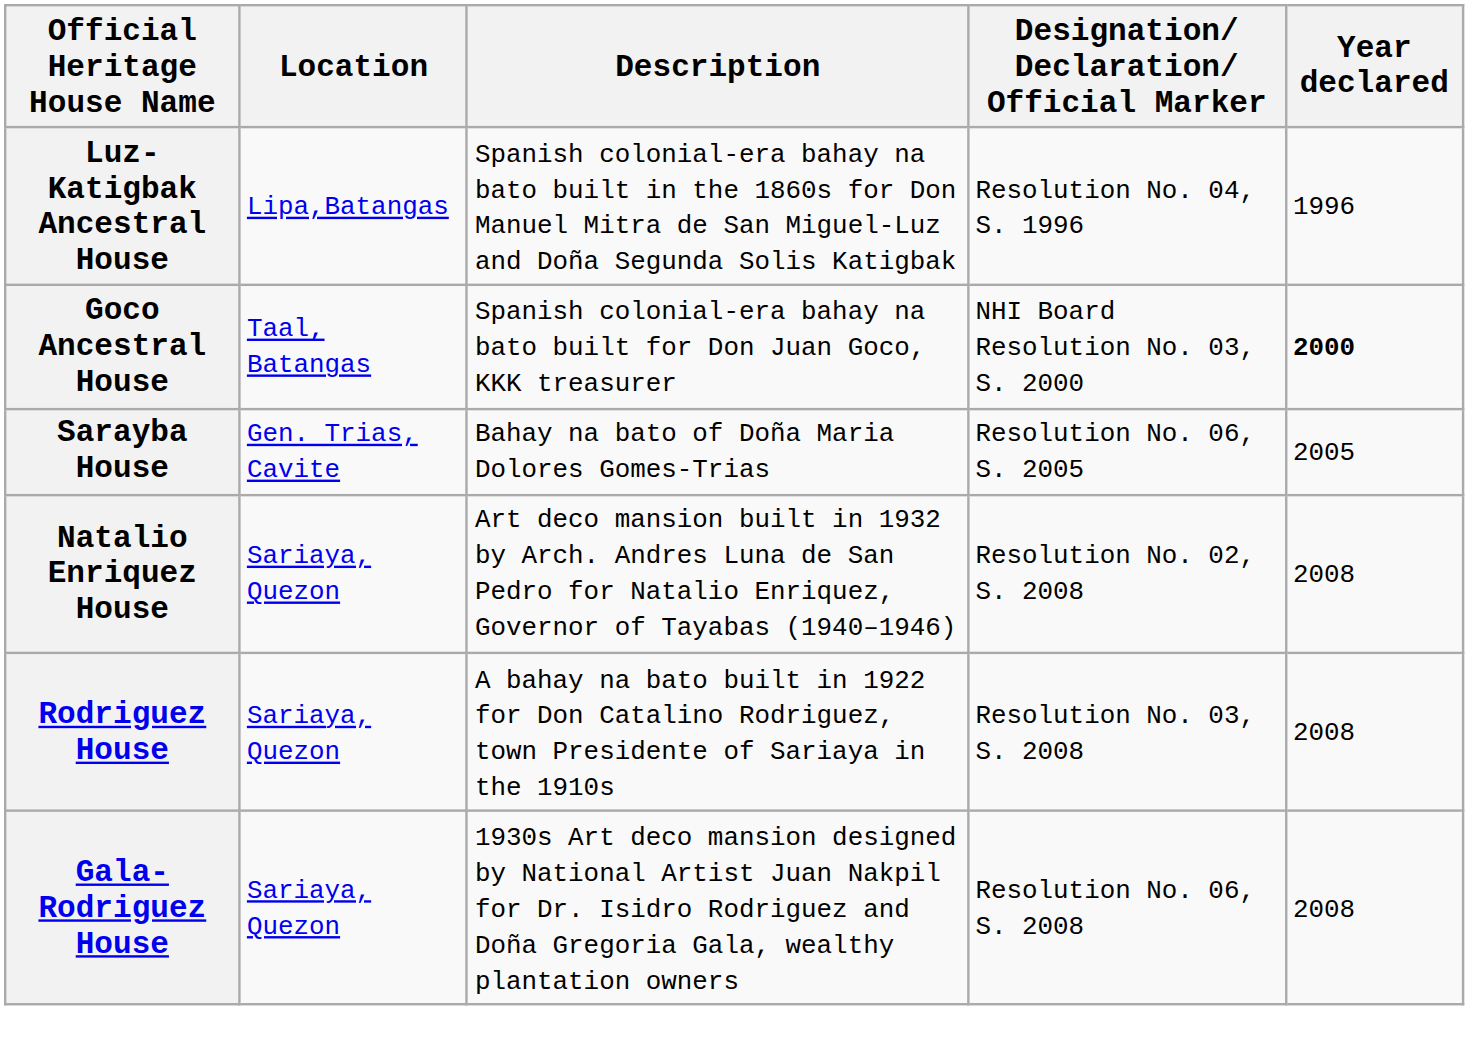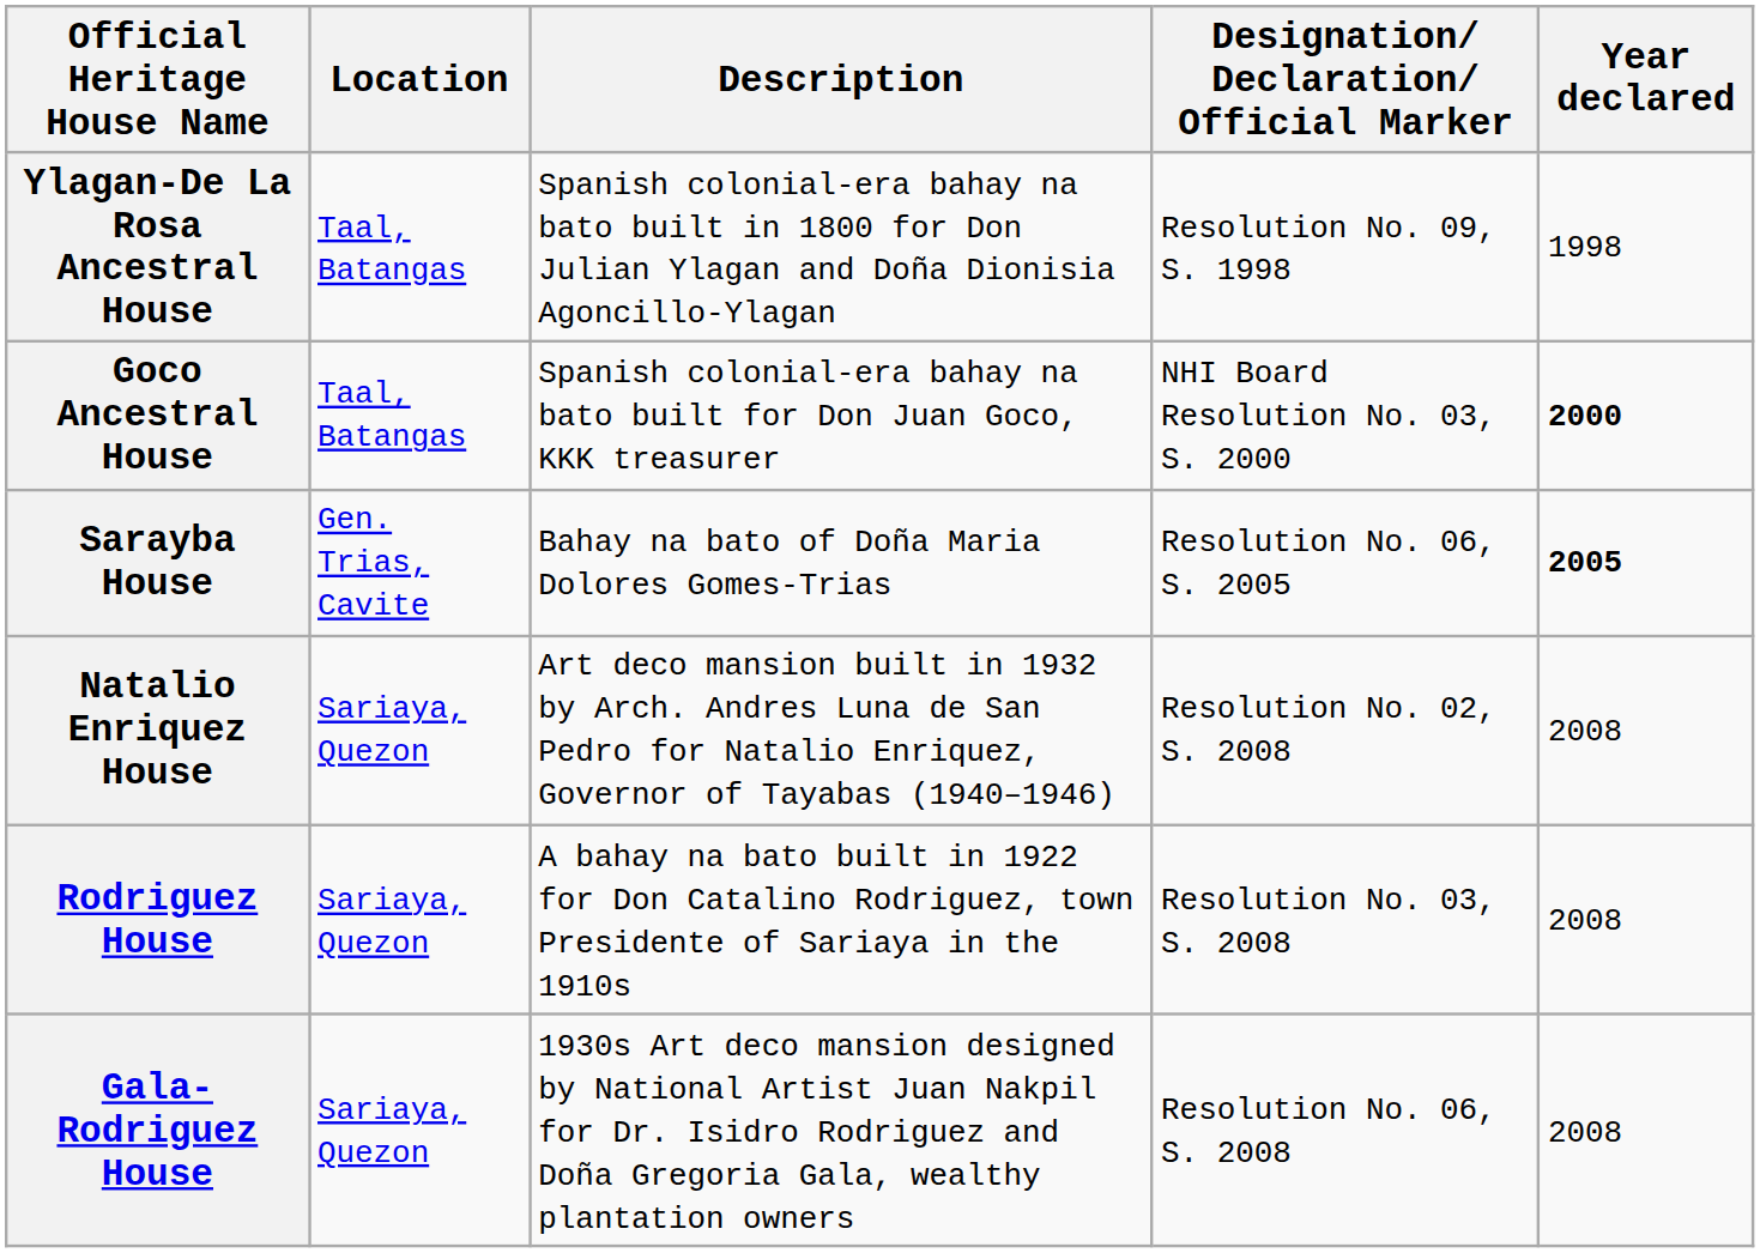- row: Luz-Katigbak Ancestral House | Lipa,Batangas | Spanish colonial-era bahay na bato built in the 1860s for Don Manuel Mitra de San Miguel-Luz and Doña Segunda Solis Katigbak | Resolution No. 04, S. 1996 | 1996
+ row: Ylagan-De La Rosa Ancestral House | Taal, Batangas | Spanish colonial-era bahay na bato built in 1800 for Don Julian Ylagan and Doña Dionisia Agoncillo-Ylagan | Resolution No. 09, S. 1998 | 1998
Sarayba House | Year declared: normal -> bold
